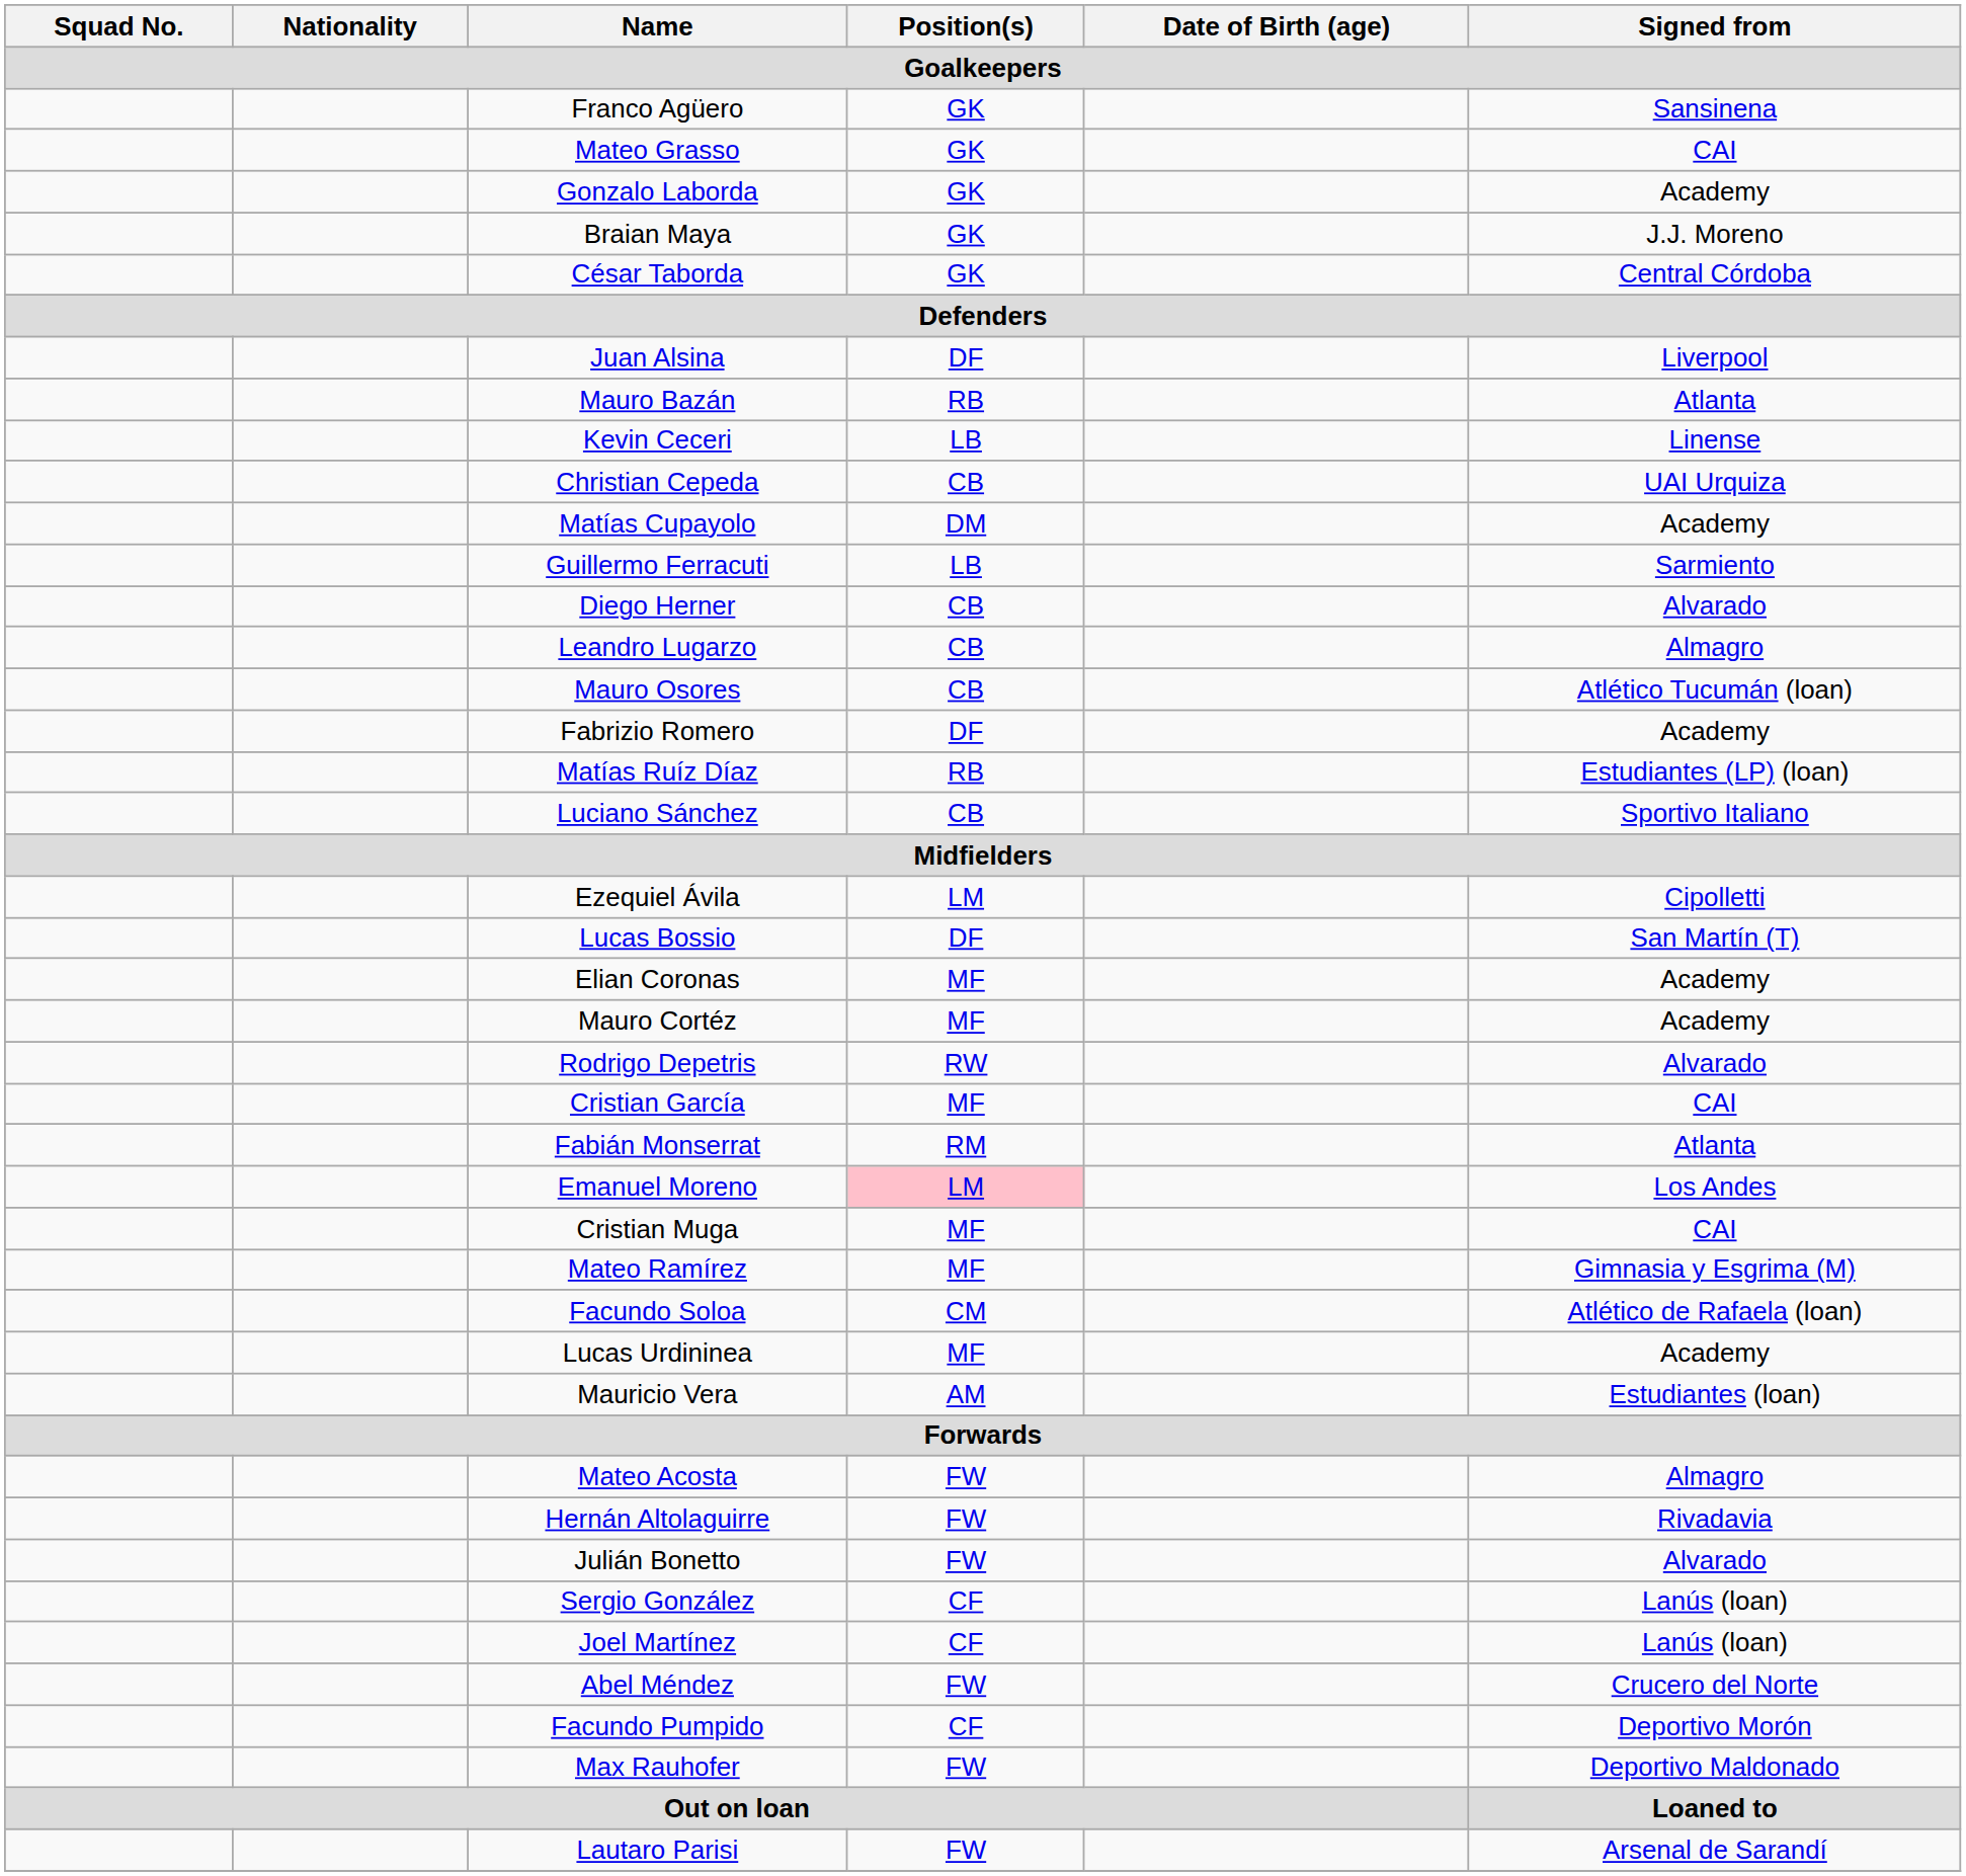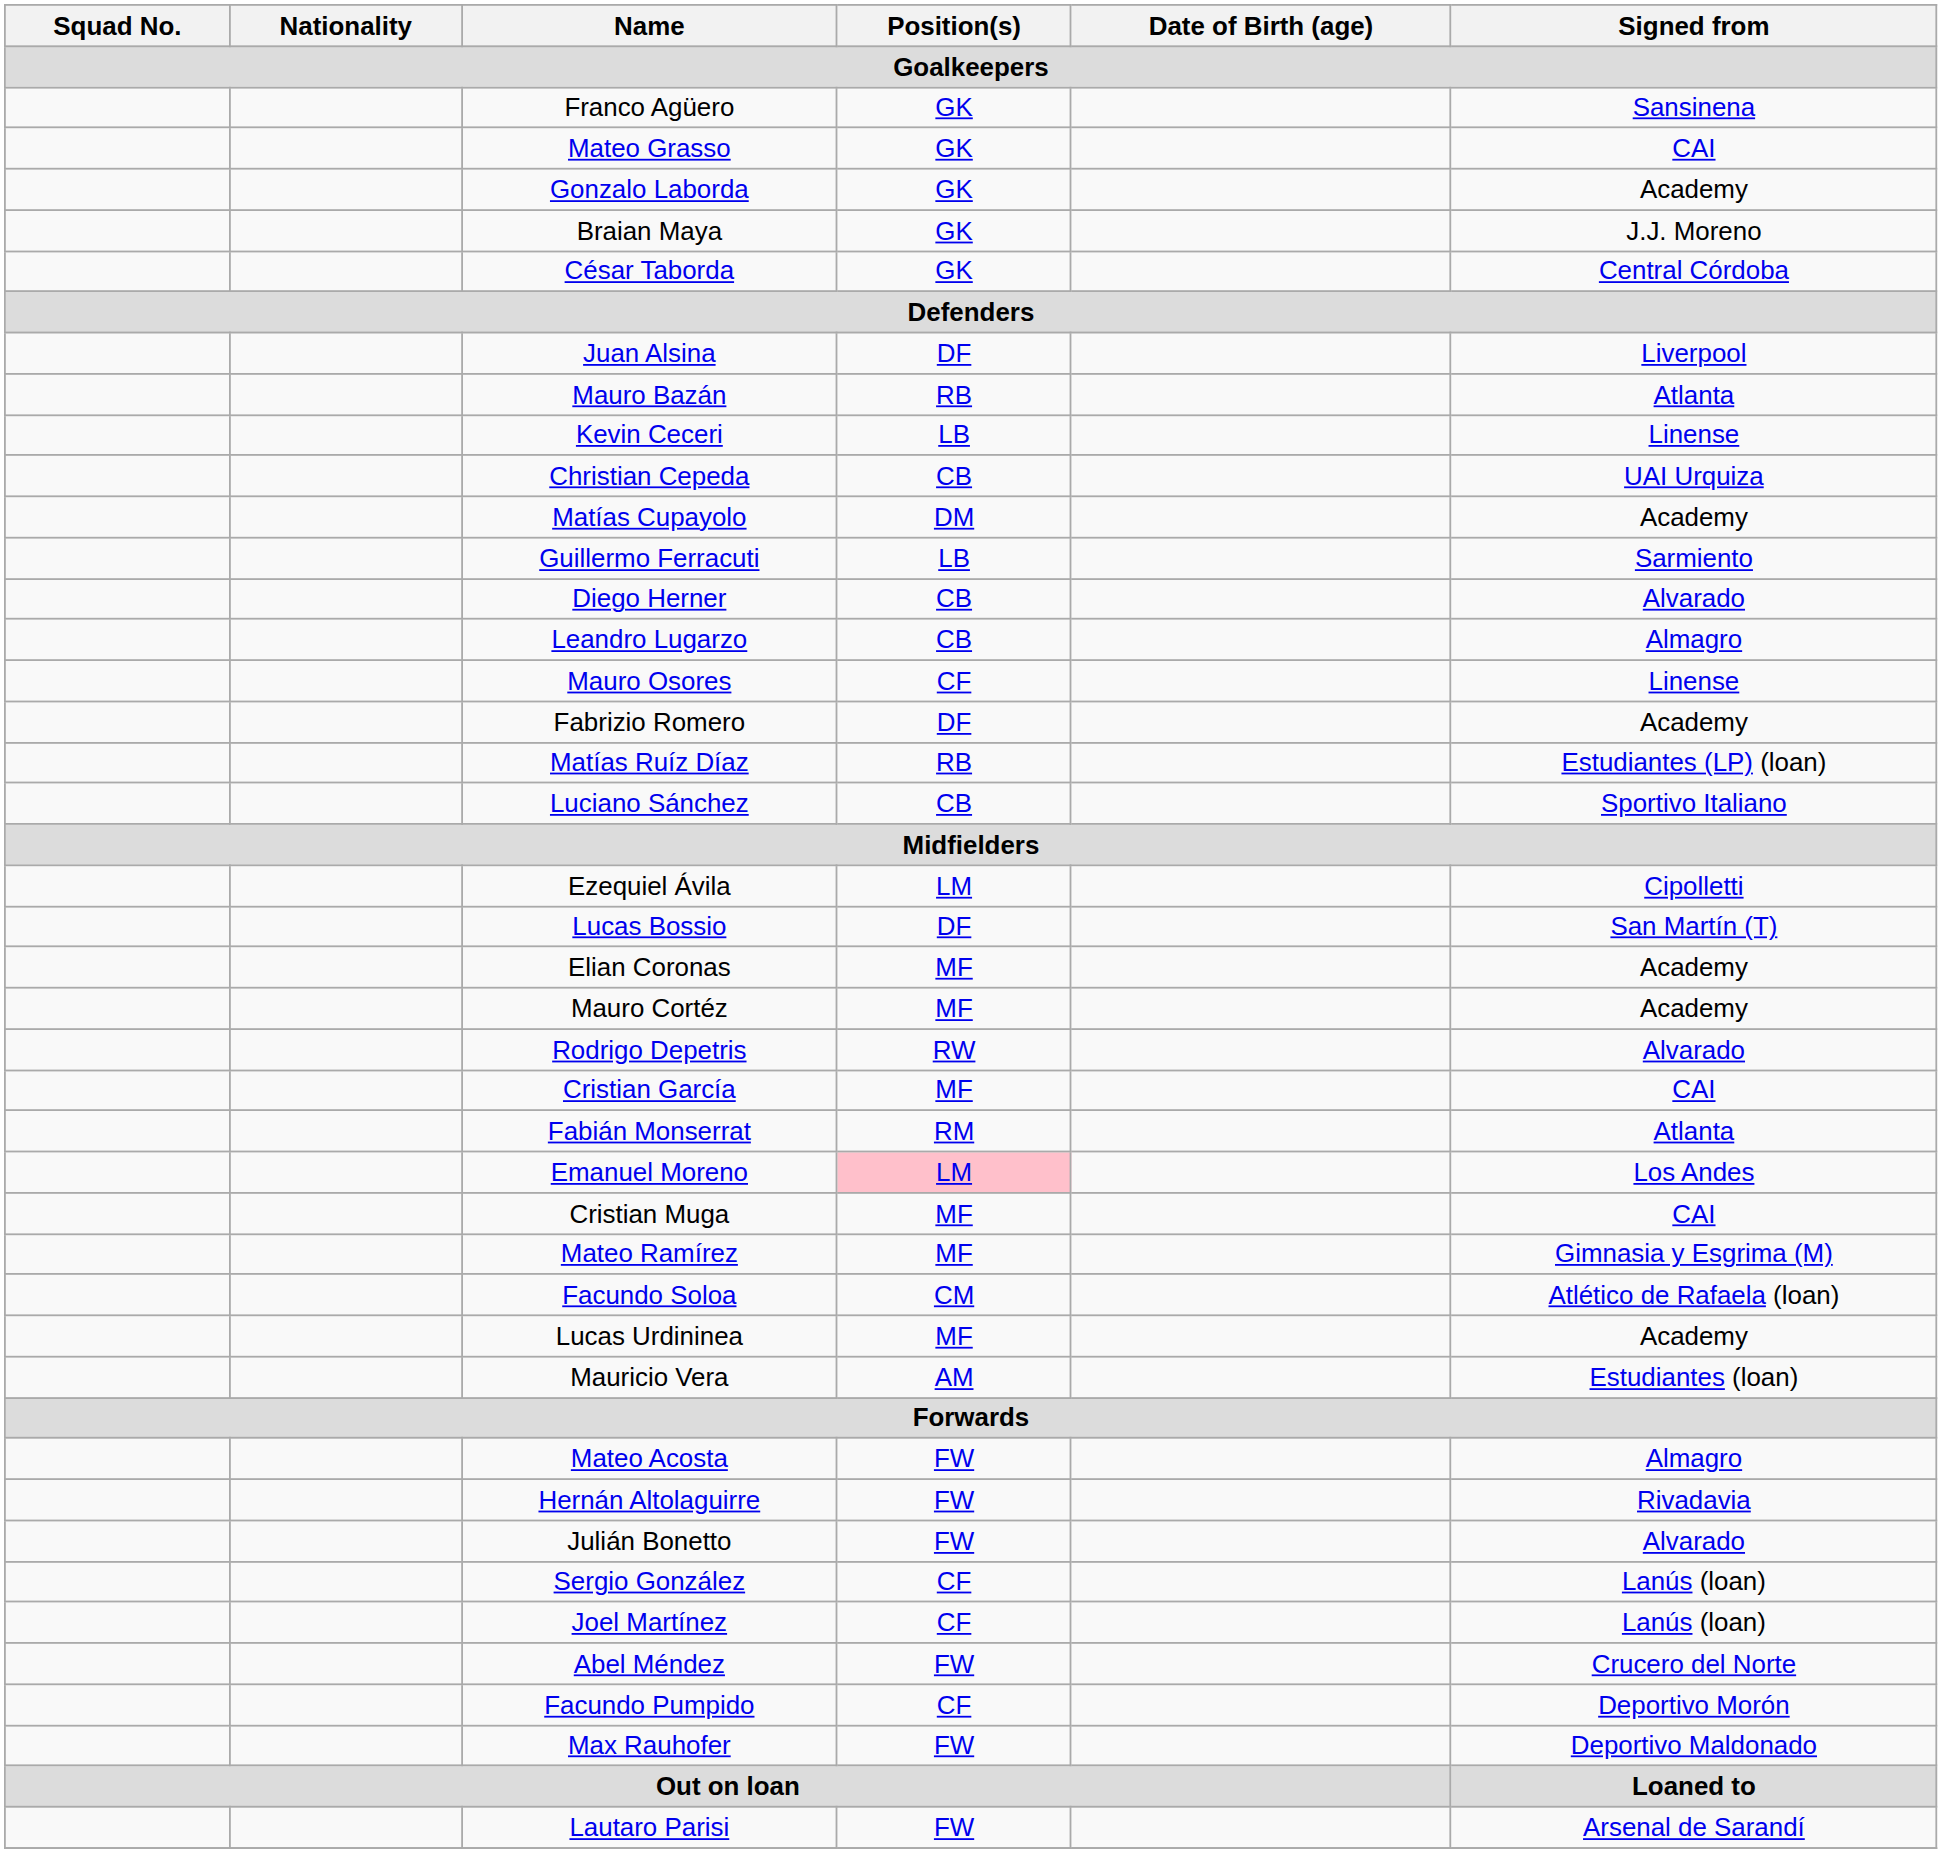Mauro Osores | Position(s) / Goalkeepers: CB -> CF
Mauro Osores | Signed from / Goalkeepers: Atlético Tucumán (loan) -> Linense
